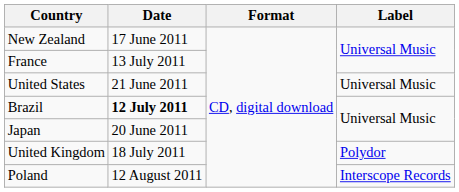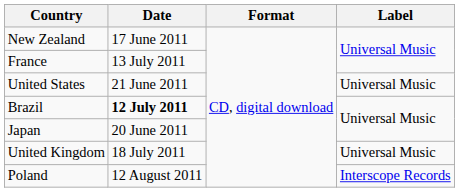United Kingdom | Label: Polydor -> Universal Music
